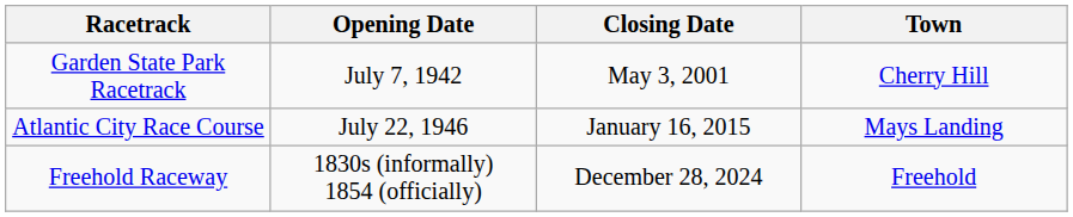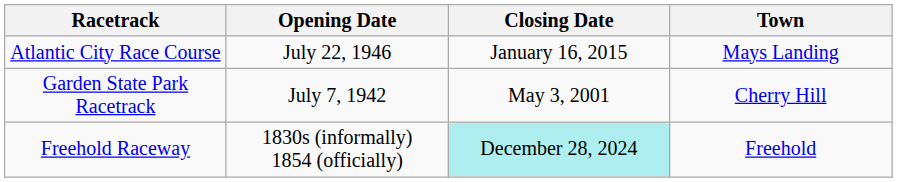rows swapped: Atlantic City Race Course <-> Garden State Park Racetrack
Freehold Raceway | Closing Date: no background -> paleturquoise background
